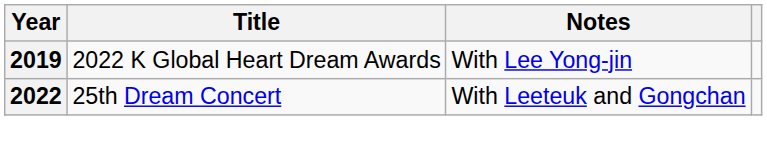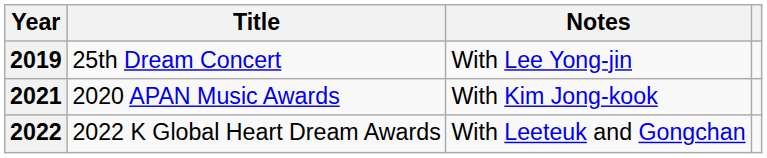2019 | Title: 2022 K Global Heart Dream Awards -> 25th Dream Concert
+ row: 2021 | 2020 APAN Music Awards | With Kim Jong-kook
2022 | Title: 25th Dream Concert -> 2022 K Global Heart Dream Awards
